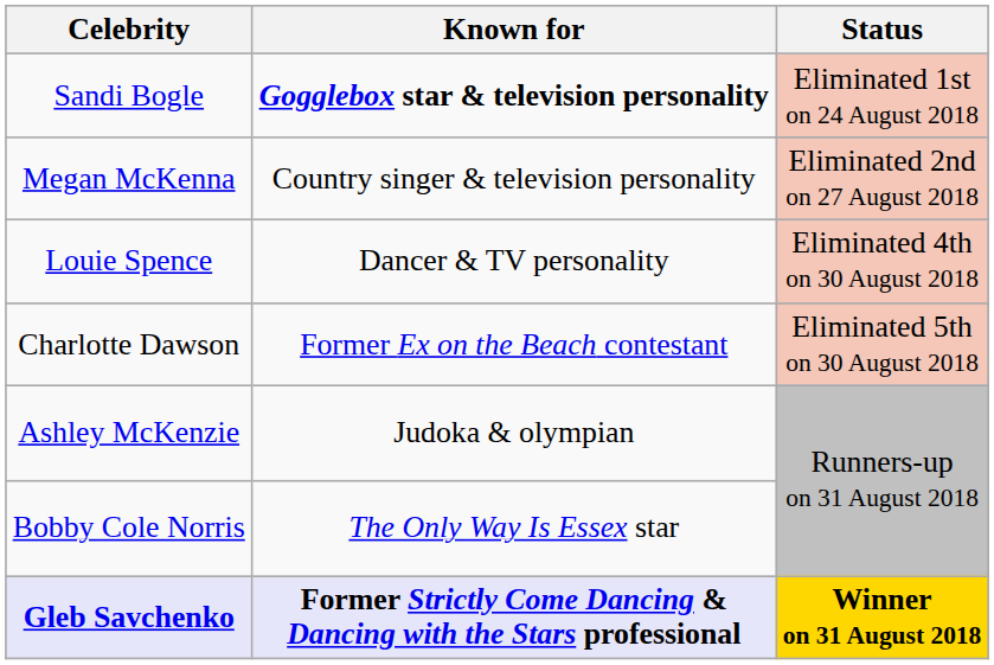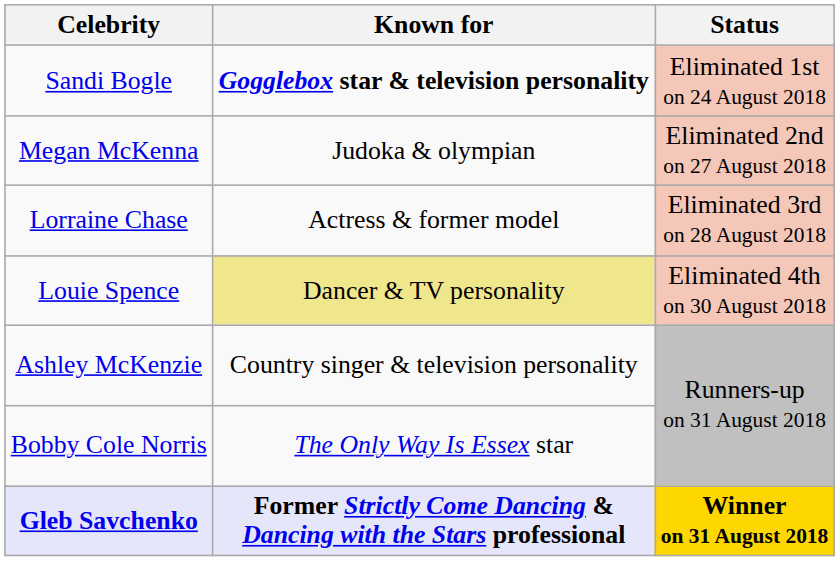Megan McKenna | Known for: Country singer & television personality -> Judoka & olympian
+ row: Lorraine Chase | Actress & former model | Eliminated 3rd on 28 August 2018
Louie Spence | Known for: no background -> khaki background
- row: Charlotte Dawson | Former Ex on the Beach contestant | Eliminated 5th on 30 August 2018
Ashley McKenzie | Known for: Judoka & olympian -> Country singer & television personality
